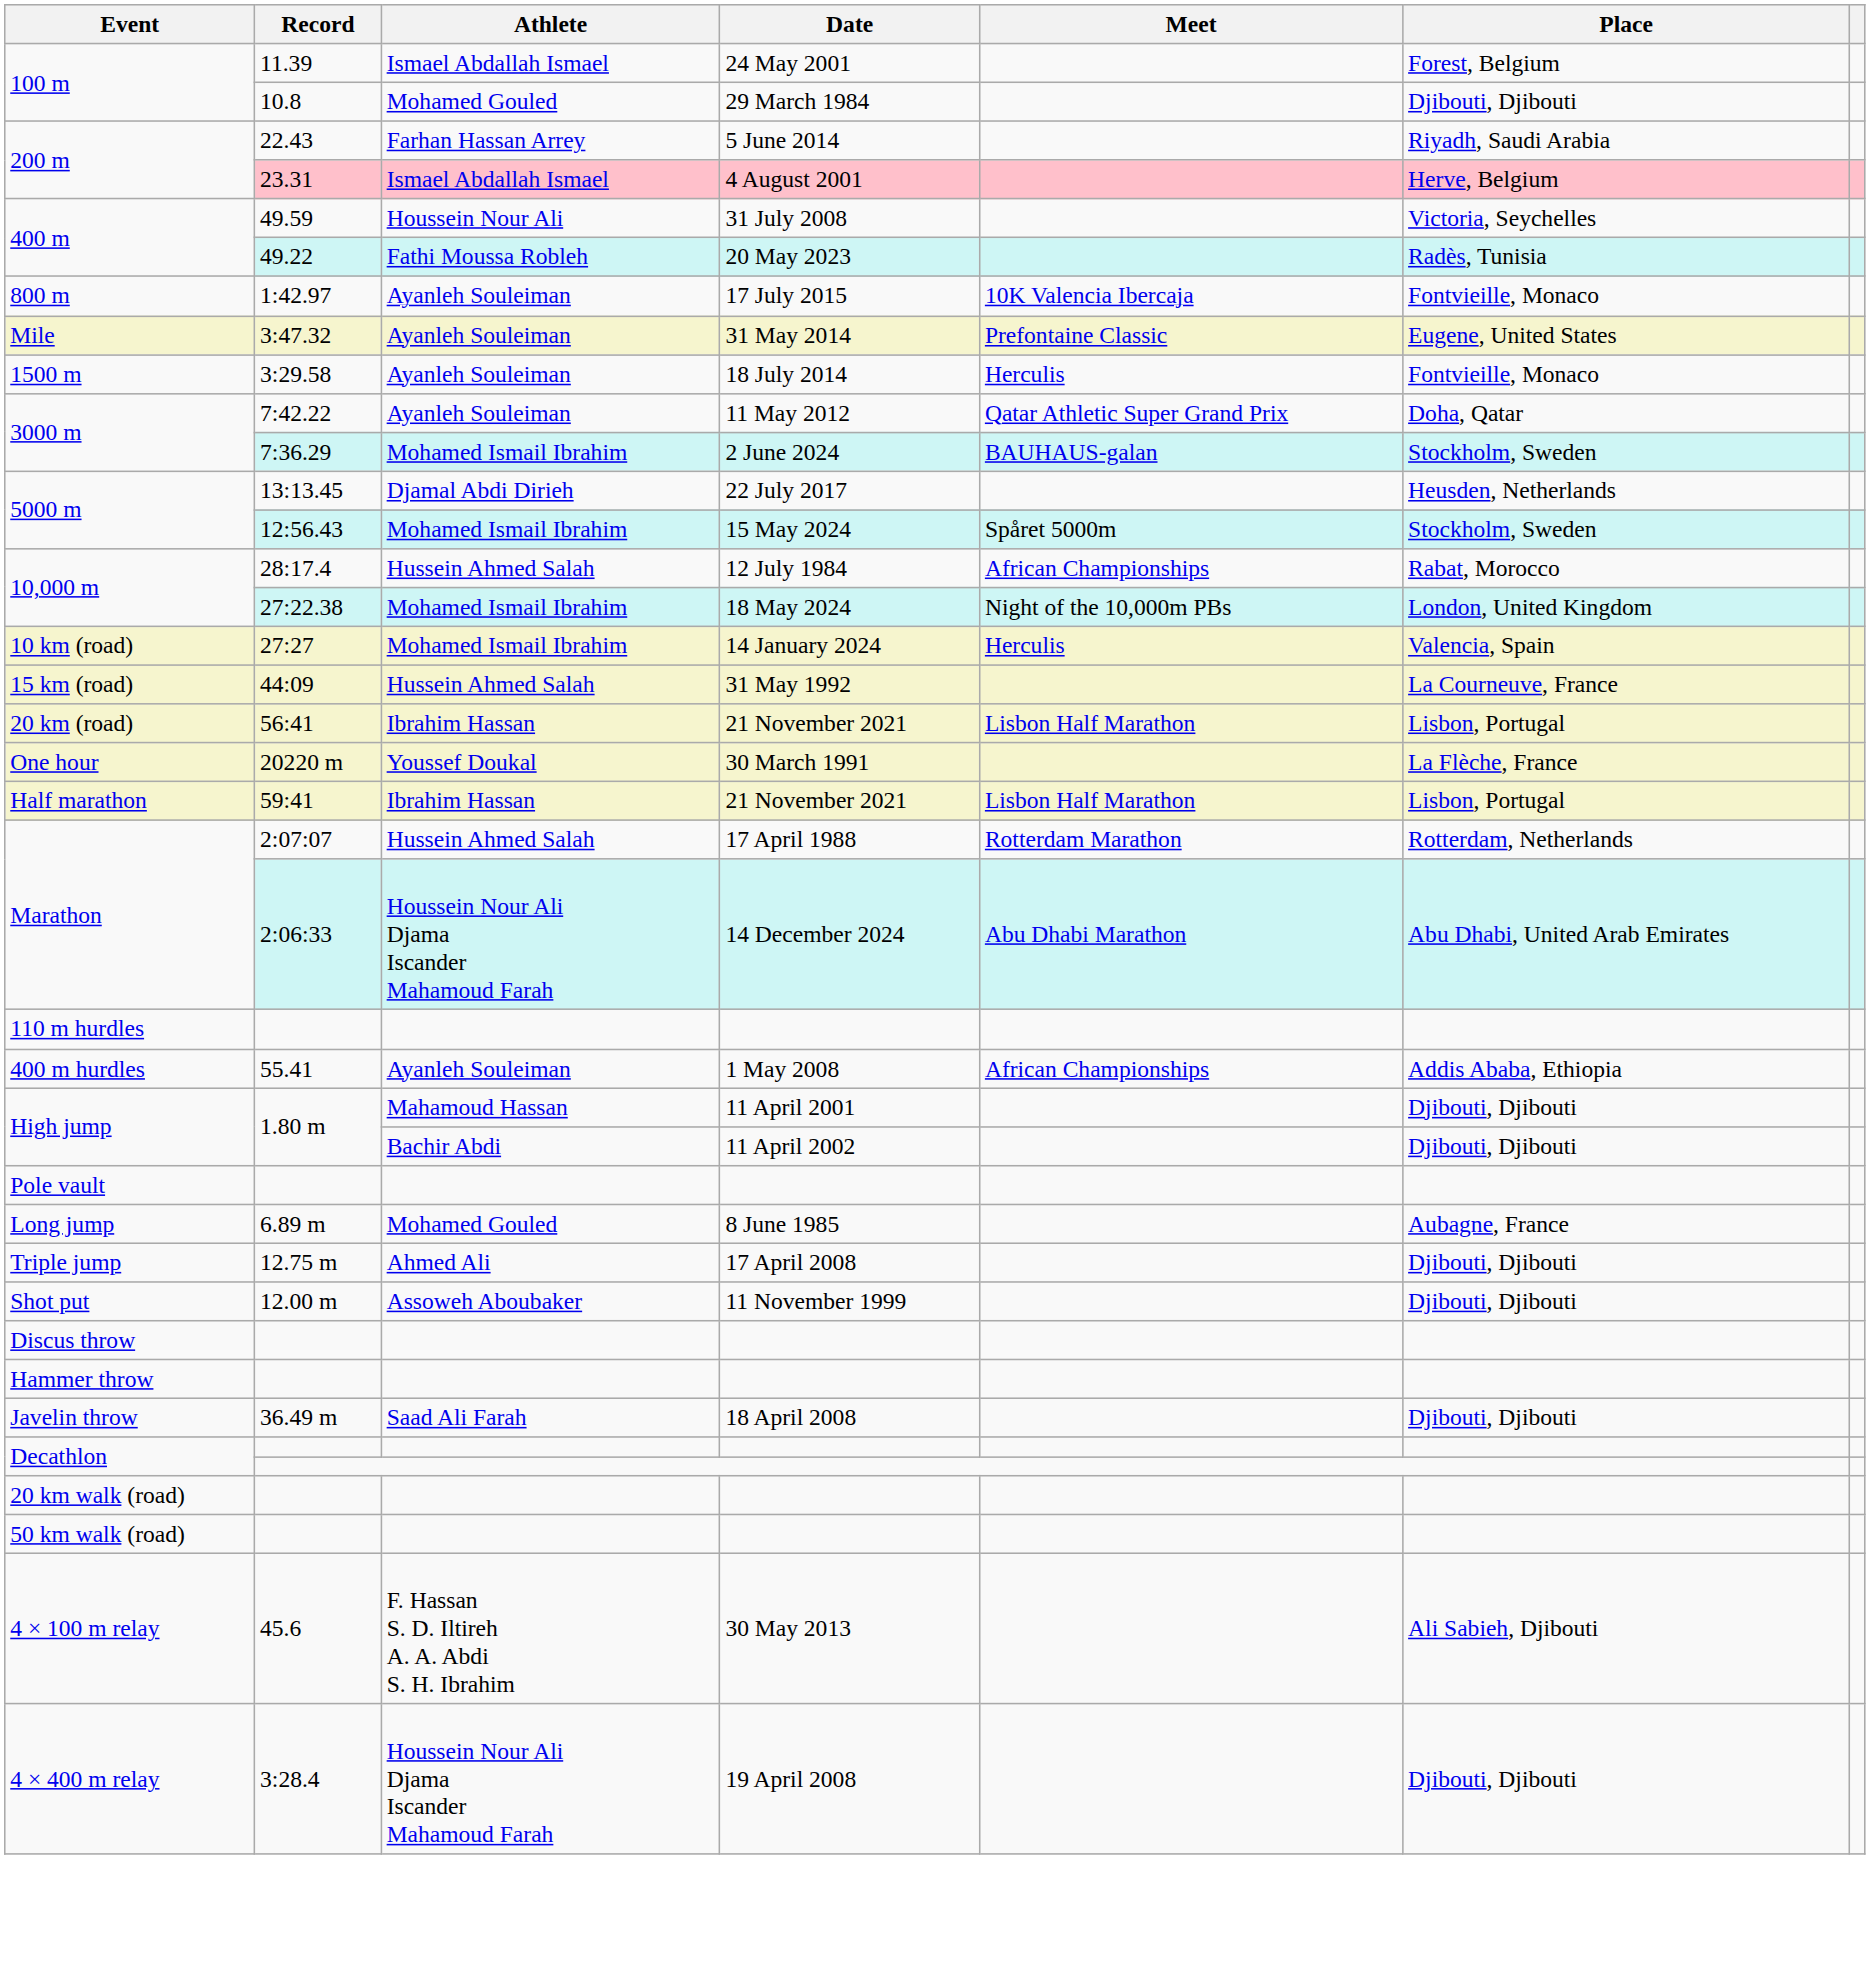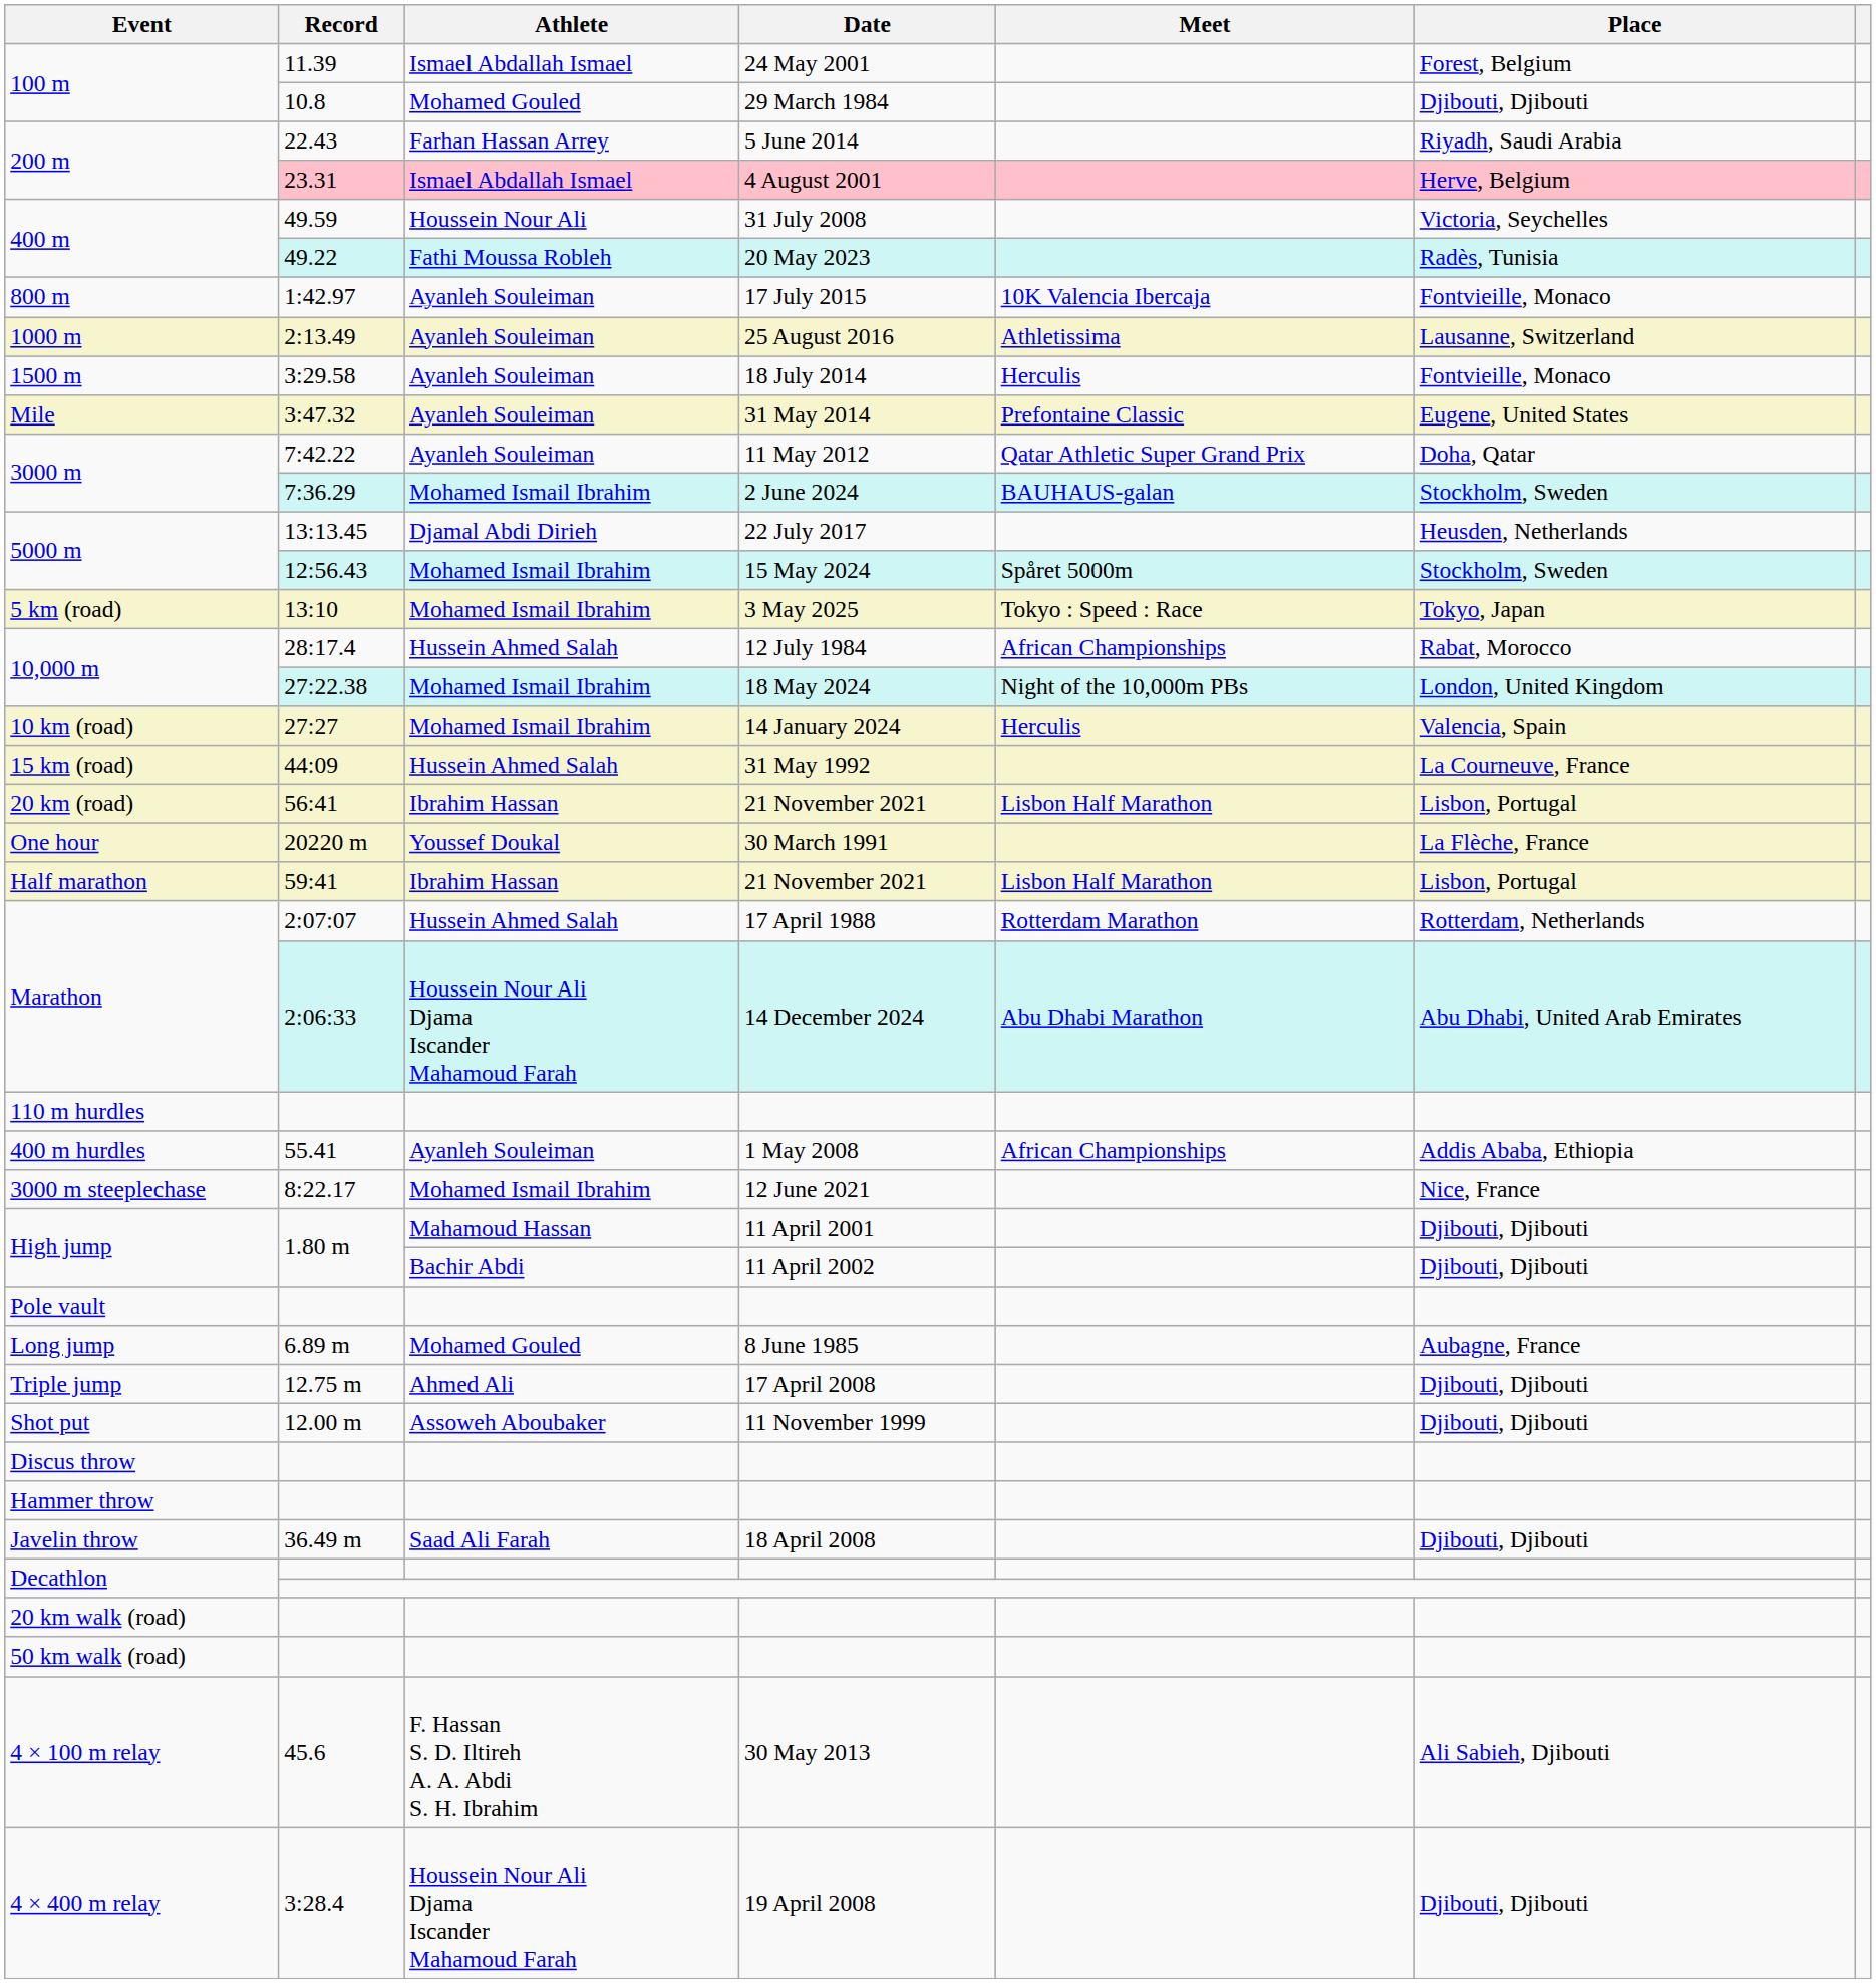+ row: 1000 m | 2:13.49 | Ayanleh Souleiman | 25 August 2016 | Athletissima | Lausanne, Switzerland
rows swapped: 3:29.58 <-> 3:47.32
+ row: 5 km (road) | 13:10 | Mohamed Ismail Ibrahim | 3 May 2025 | Tokyo : Speed : Race | Tokyo, Japan
+ row: 3000 m steeplechase | 8:22.17 | Mohamed Ismail Ibrahim | 12 June 2021 | Nice, France
